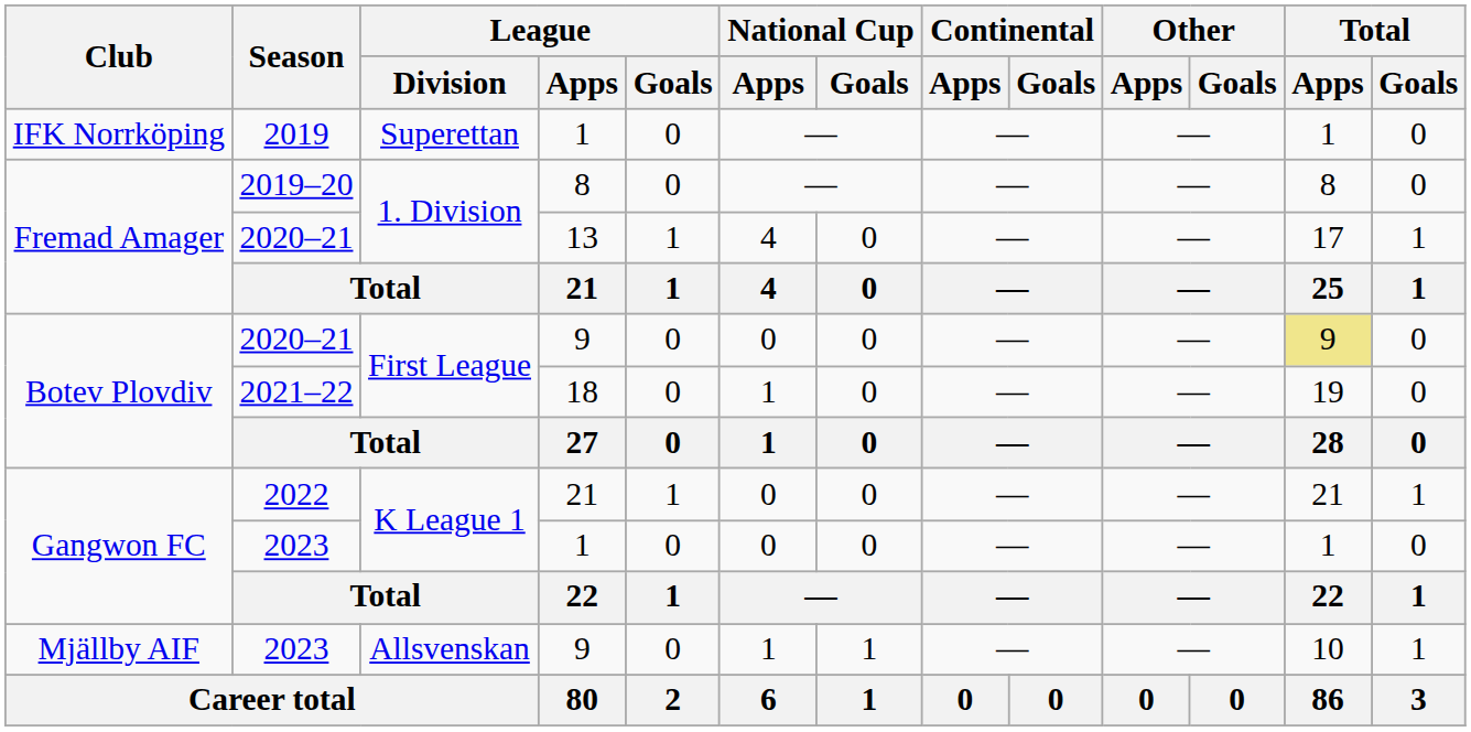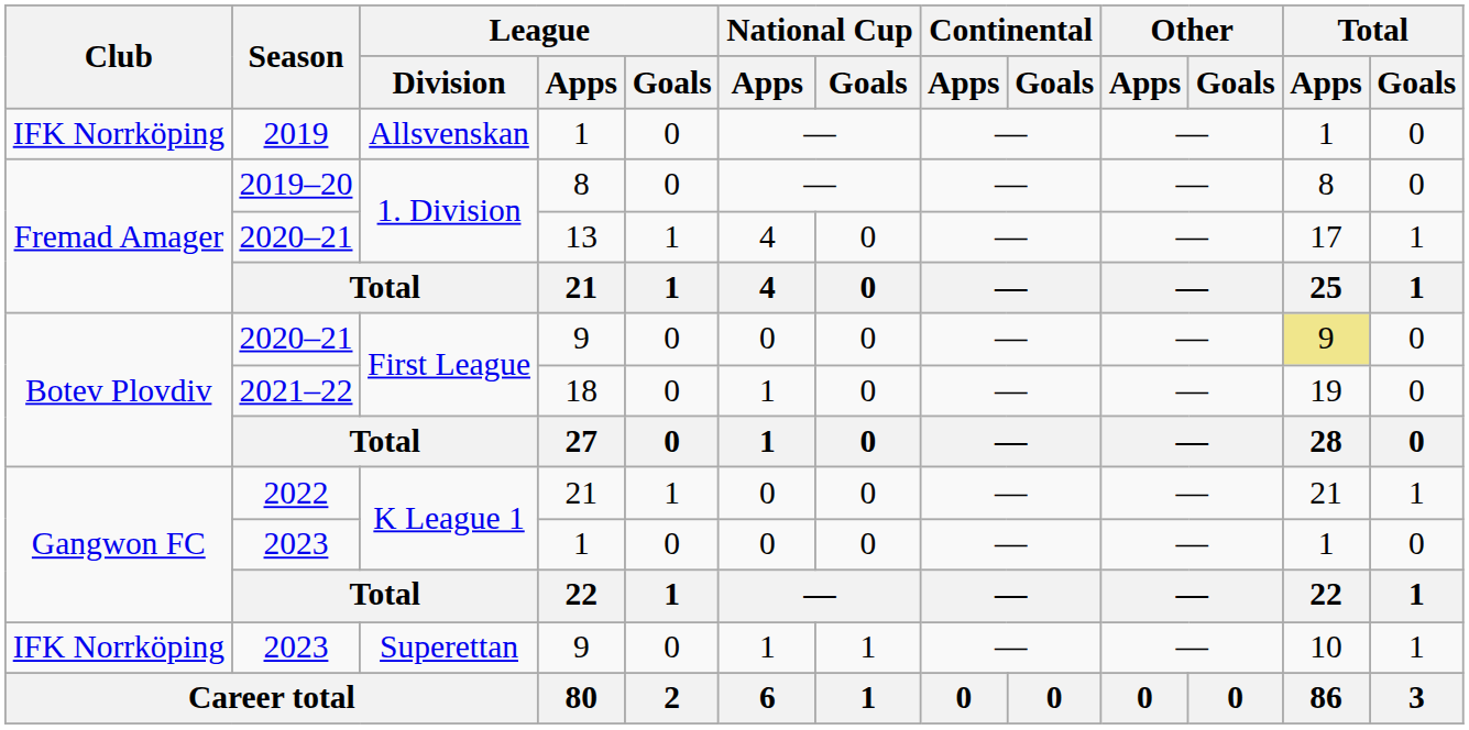2019 | League / Division: Superettan -> Allsvenskan
2023 / 9 | Club: Mjällby AIF -> IFK Norrköping
2023 / 9 | League / Division: Allsvenskan -> Superettan
